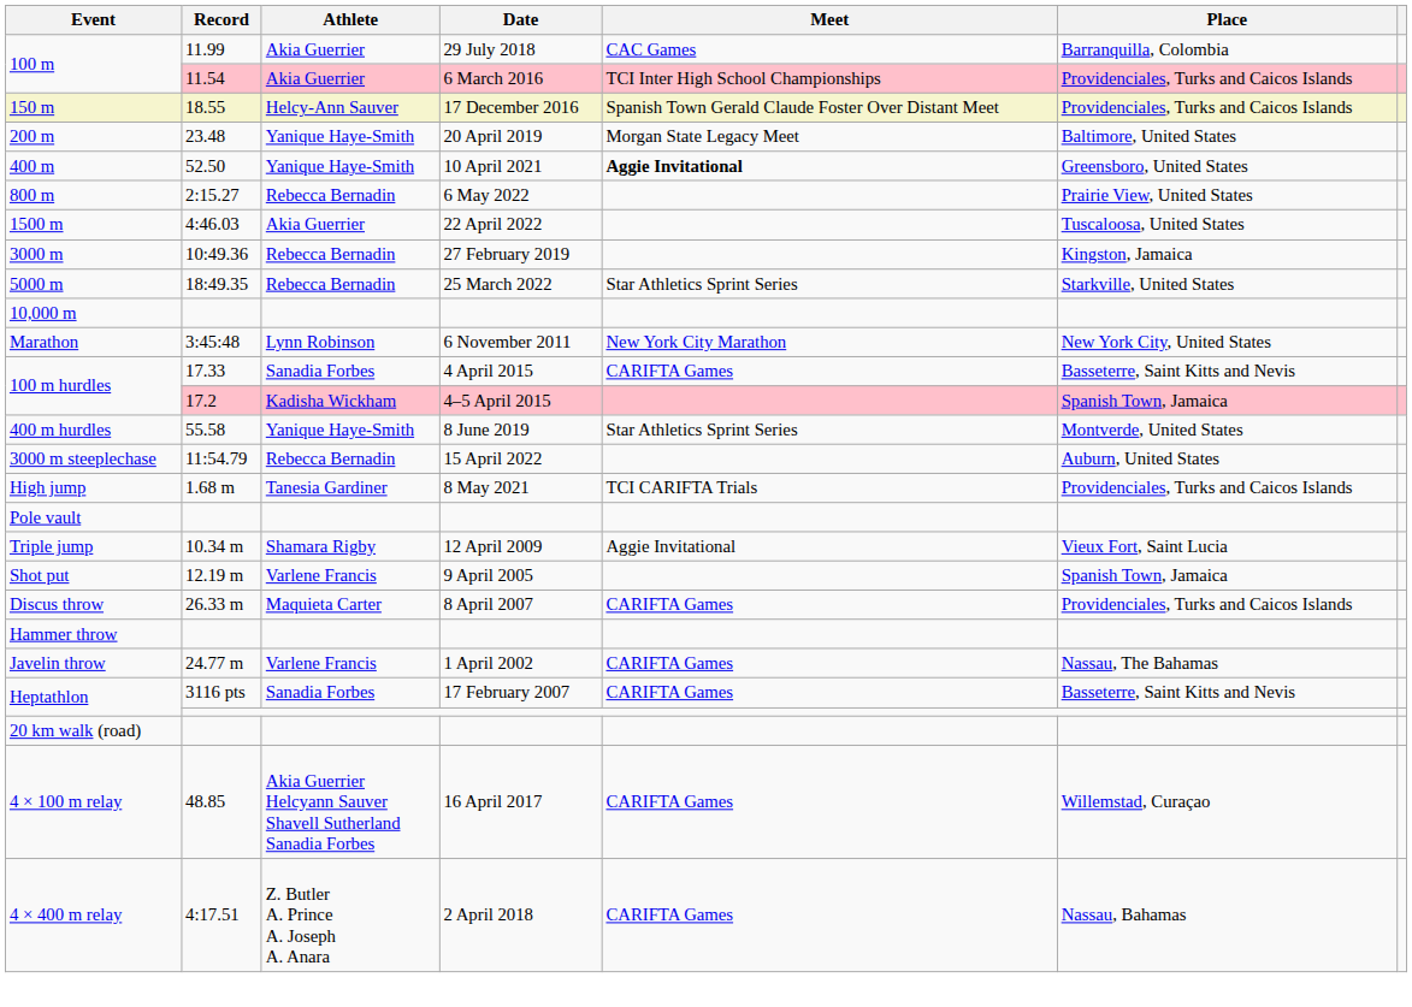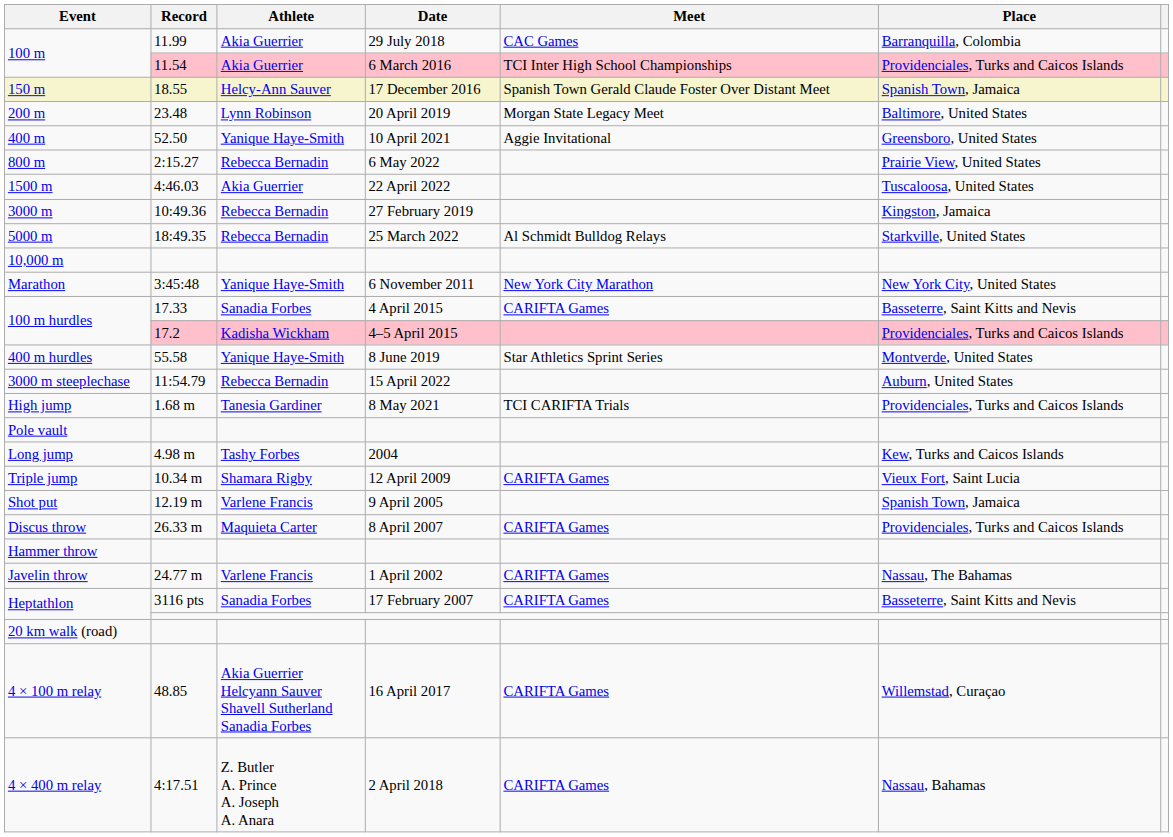150 m | Place: Providenciales, Turks and Caicos Islands -> Spanish Town, Jamaica
200 m | Athlete: Yanique Haye-Smith -> Lynn Robinson
400 m | Meet: bold -> normal
5000 m | Meet: Star Athletics Sprint Series -> Al Schmidt Bulldog Relays
Marathon | Athlete: Lynn Robinson -> Yanique Haye-Smith
100 m hurdles / 17.2 | Place: Spanish Town, Jamaica -> Providenciales, Turks and Caicos Islands
+ row: Long jump | 4.98 m | Tashy Forbes | 2004 | Kew, Turks and Caicos Islands
Triple jump | Meet: Aggie Invitational -> CARIFTA Games
